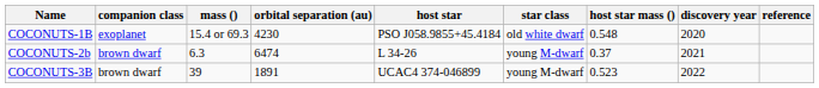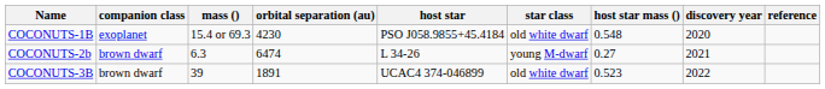COCONUTS-2b | host star mass (): 0.37 -> 0.27
COCONUTS-3B | star class: young M-dwarf -> old white dwarf
